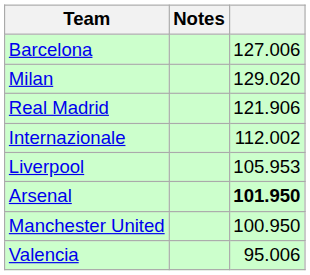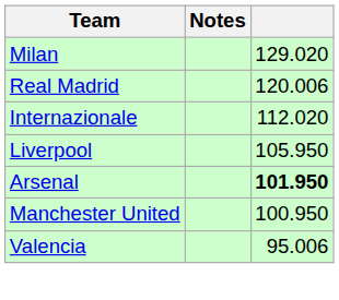- row: Barcelona | 127.006
Real Madrid | column 3: 121.906 -> 120.006
Internazionale | column 3: 112.002 -> 112.020
Liverpool | column 3: 105.953 -> 105.950
